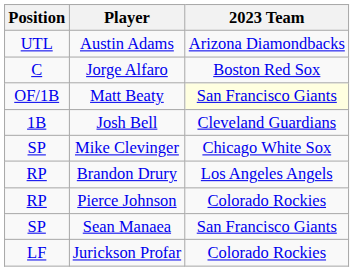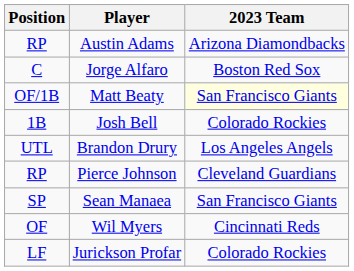Austin Adams | Position: UTL -> RP
Josh Bell | 2023 Team: Cleveland Guardians -> Colorado Rockies
- row: SP | Mike Clevinger | Chicago White Sox
Brandon Drury | Position: RP -> UTL
Pierce Johnson | 2023 Team: Colorado Rockies -> Cleveland Guardians
+ row: OF | Wil Myers | Cincinnati Reds
